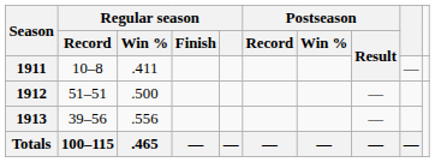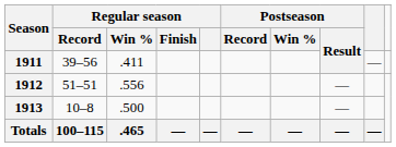1911 | Regular season / Record: 10–8 -> 39–56
1912 | Regular season / Win %: .500 -> .556
1913 | Regular season / Record: 39–56 -> 10–8
1913 | Regular season / Win %: .556 -> .500
